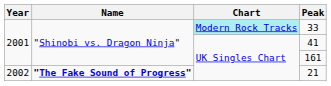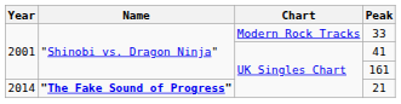33 | Chart: paleturquoise background -> no background
21 | Year: 2002 -> 2014
